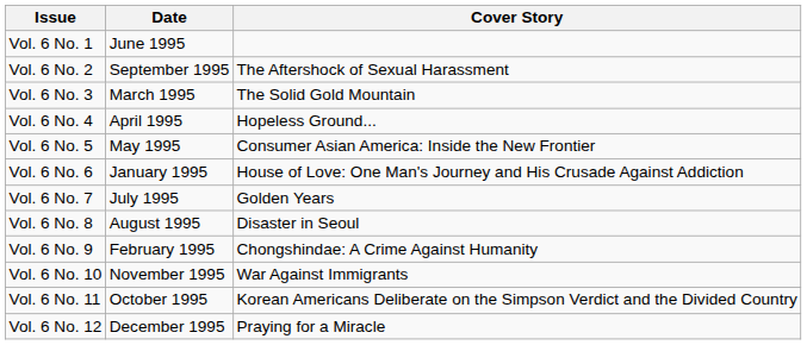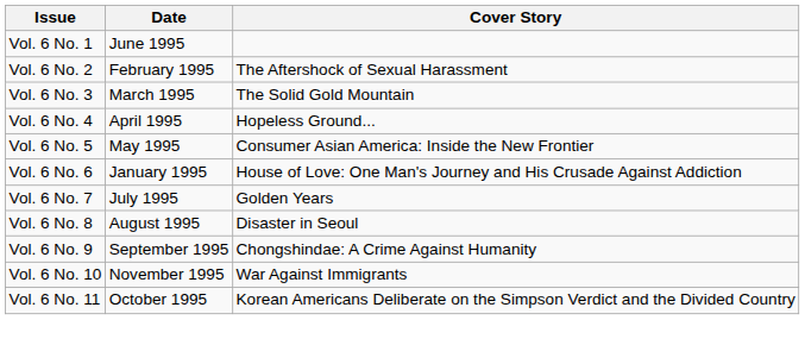Vol. 6 No. 2 | Date: September 1995 -> February 1995
Vol. 6 No. 9 | Date: February 1995 -> September 1995
- row: Vol. 6 No. 12 | December 1995 | Praying for a Miracle
